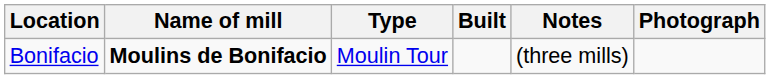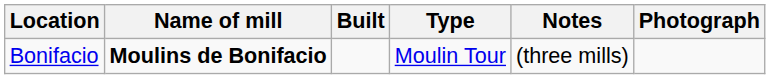columns swapped: Type <-> Built
